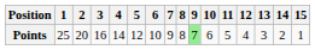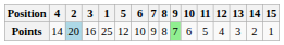columns swapped: 1 <-> 4
Points | 2: no background -> lightblue background
